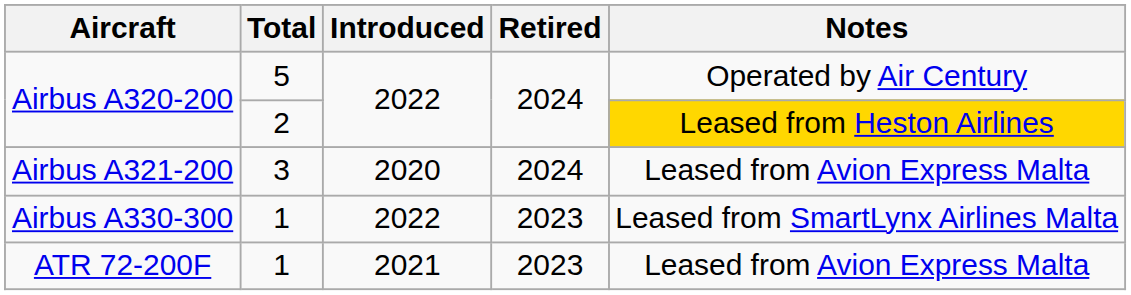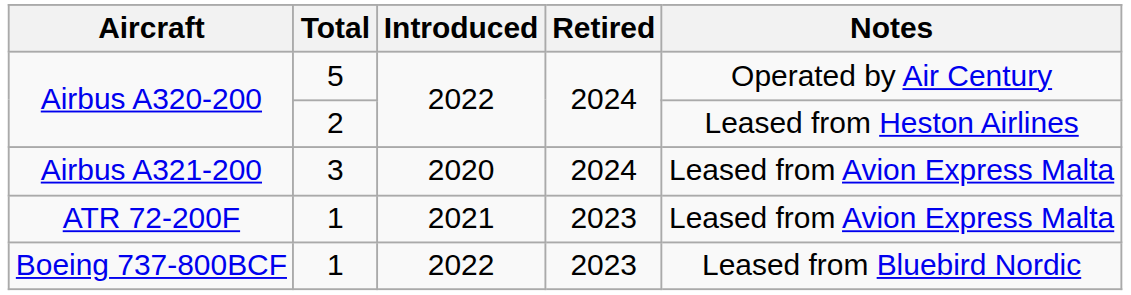Airbus A320-200 / 2 | Notes: gold background -> no background
- row: Airbus A330-300 | 1 | 2022 | 2023 | Leased from SmartLynx Airlines Malta
+ row: Boeing 737-800BCF | 1 | 2022 | 2023 | Leased from Bluebird Nordic
